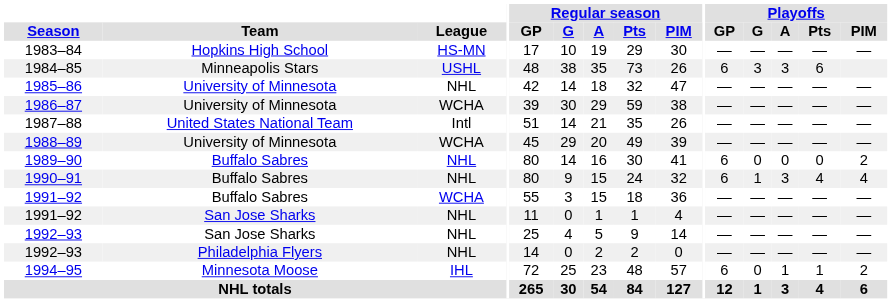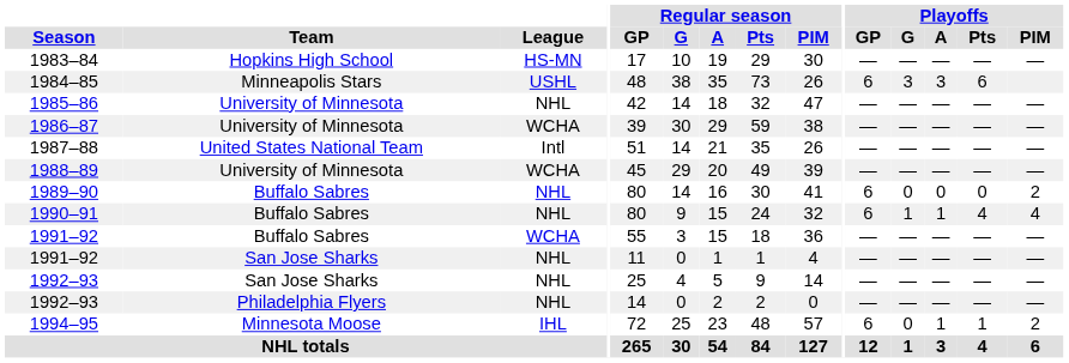1990–91 | Playoffs / A: 3 -> 1
